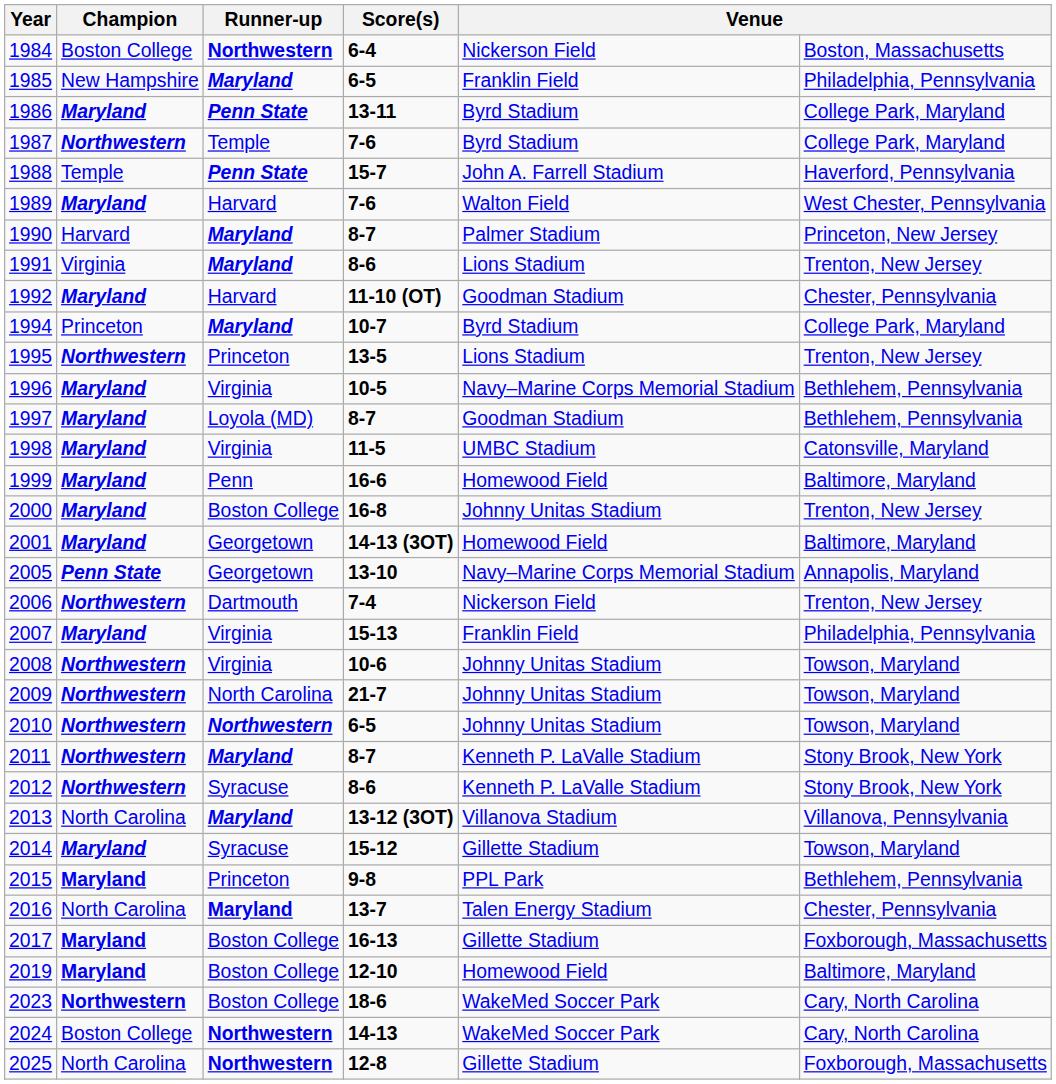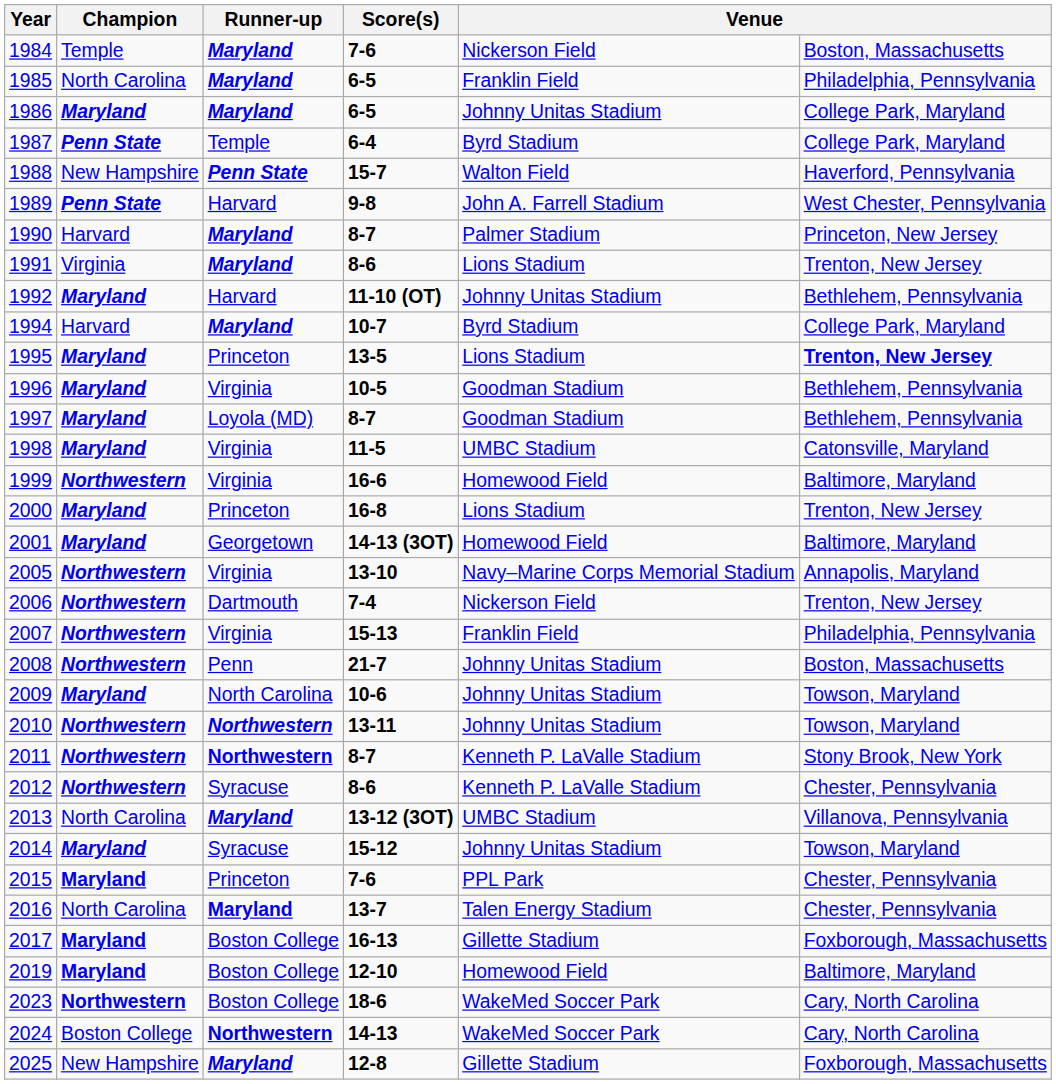1984 | Champion: Boston College -> Temple
1984 | Runner-up: Northwestern -> Maryland
1984 | Score(s): 6-4 -> 7-6
1985 | Champion: New Hampshire -> North Carolina
1986 | Runner-up: Penn State -> Maryland
1986 | Score(s): 13-11 -> 6-5
1986 | column 5: Byrd Stadium -> Johnny Unitas Stadium
1987 | Champion: Northwestern -> Penn State
1987 | Score(s): 7-6 -> 6-4
1988 | Champion: Temple -> New Hampshire
1988 | column 5: John A. Farrell Stadium -> Walton Field
1989 | Champion: Maryland -> Penn State
1989 | Score(s): 7-6 -> 9-8
1989 | column 5: Walton Field -> John A. Farrell Stadium
1992 | column 5: Goodman Stadium -> Johnny Unitas Stadium
1992 | column 6: Chester, Pennsylvania -> Bethlehem, Pennsylvania
1994 | Champion: Princeton -> Harvard
1995 | Champion: Northwestern -> Maryland
1995 | column 6: normal -> bold
1996 | column 5: Navy–Marine Corps Memorial Stadium -> Goodman Stadium
1999 | Champion: Maryland -> Northwestern
1999 | Runner-up: Penn -> Virginia
2000 | Runner-up: Boston College -> Princeton
2000 | column 5: Johnny Unitas Stadium -> Lions Stadium
2005 | Champion: Penn State -> Northwestern
2005 | Runner-up: Georgetown -> Virginia
2007 | Champion: Maryland -> Northwestern
2008 | Runner-up: Virginia -> Penn
2008 | Score(s): 10-6 -> 21-7
2008 | column 6: Towson, Maryland -> Boston, Massachusetts
2009 | Champion: Northwestern -> Maryland
2009 | Score(s): 21-7 -> 10-6
2010 | Score(s): 6-5 -> 13-11
2011 | Runner-up: Maryland -> Northwestern
2012 | column 6: Stony Brook, New York -> Chester, Pennsylvania
2013 | column 5: Villanova Stadium -> UMBC Stadium
2014 | column 5: Gillette Stadium -> Johnny Unitas Stadium
2015 | Score(s): 9-8 -> 7-6
2015 | column 6: Bethlehem, Pennsylvania -> Chester, Pennsylvania
2025 | Champion: North Carolina -> New Hampshire
2025 | Runner-up: Northwestern -> Maryland
